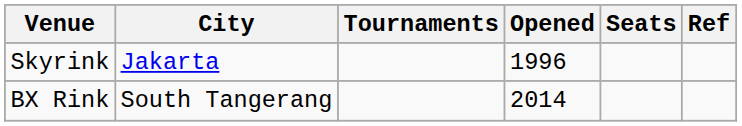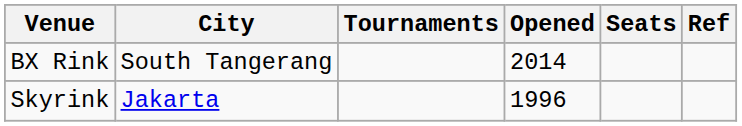rows swapped: Skyrink <-> BX Rink
